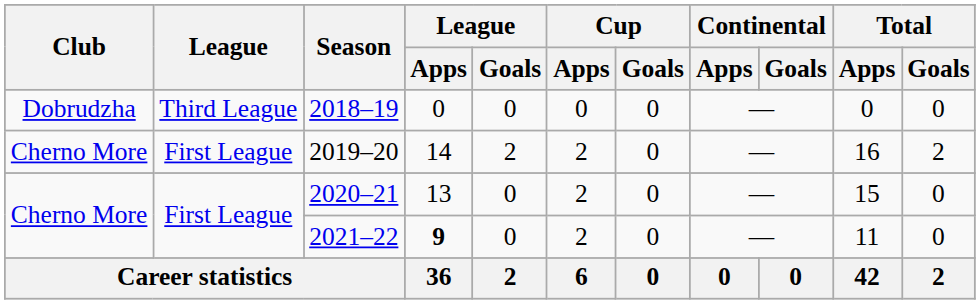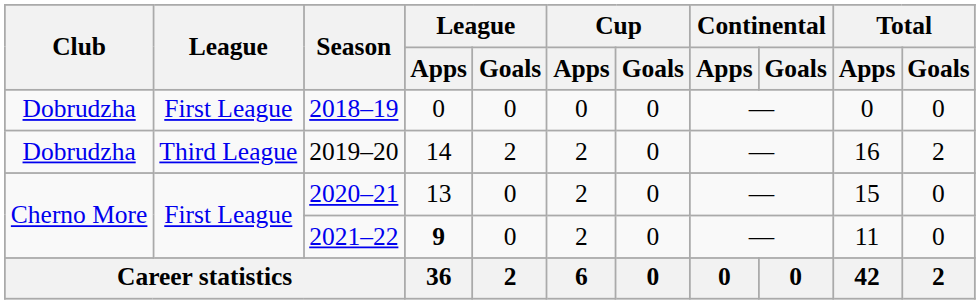2018–19 | League: Third League -> First League
2019–20 | Club: Cherno More -> Dobrudzha
2019–20 | League: First League -> Third League
